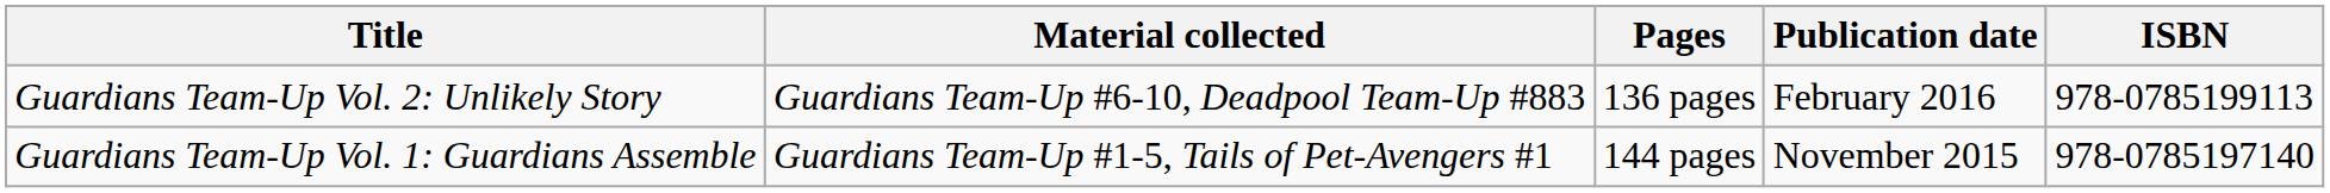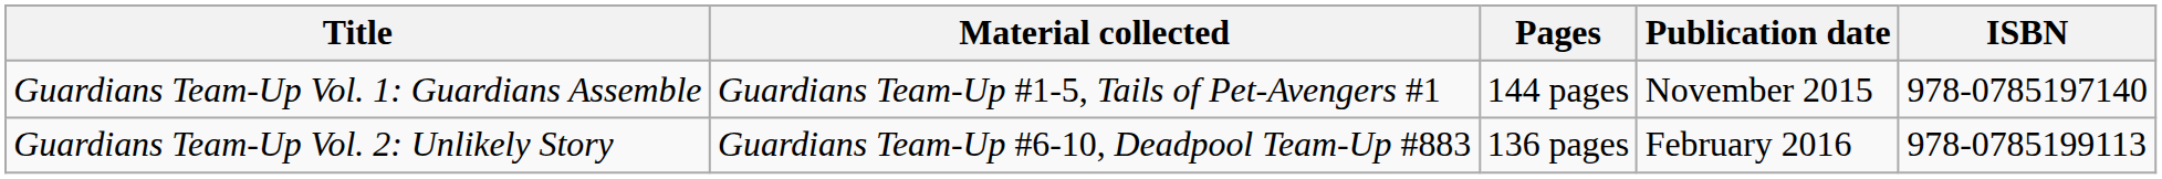rows swapped: Guardians Team-Up Vol. 1: Guardians Assemble <-> Guardians Team-Up Vol. 2: Unlikely Story
